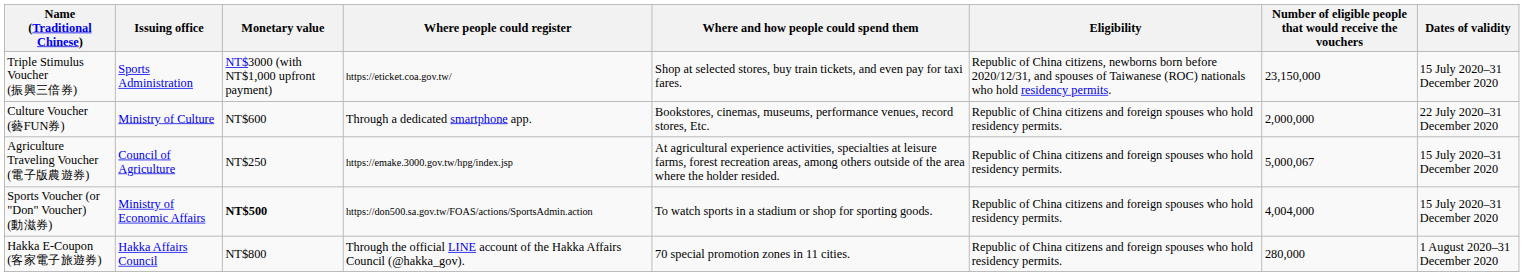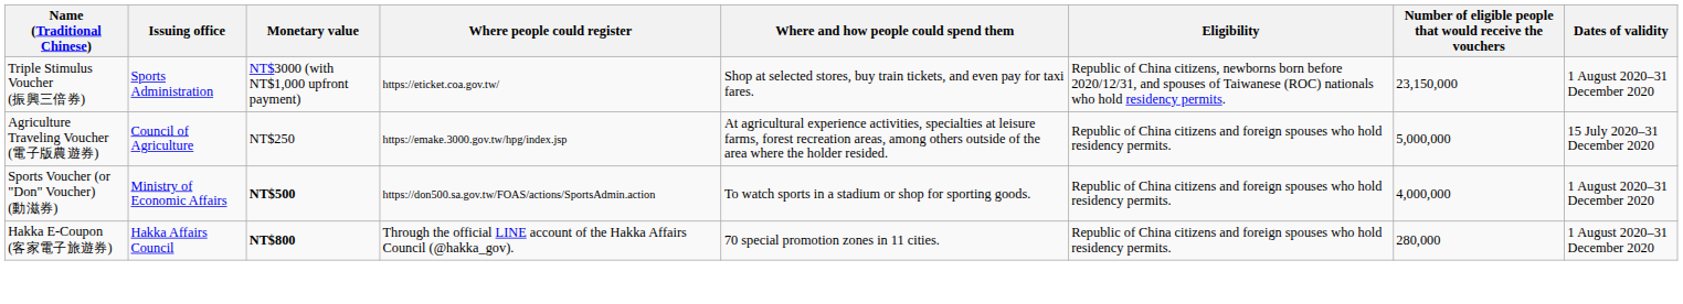Triple Stimulus Voucher (振興三倍券) | Dates of validity: 15 July 2020–31 December 2020 -> 1 August 2020–31 December 2020
- row: Culture Voucher (藝FUN券) | Ministry of Culture | NT$600 | Through a dedicated smartphone app. | Bookstores, cinemas, museums, performance venues, record stores, Etc. | Republic of China citizens and foreign spouses who hold residency permits. | 2,000,000 | 22 July 2020–31 December 2020
Agriculture Traveling Voucher (電子版農遊券) | Number of eligible people that would receive the vouchers: 5,000,067 -> 5,000,000
Sports Voucher (or "Don" Voucher) (動滋券) | Number of eligible people that would receive the vouchers: 4,004,000 -> 4,000,000
Sports Voucher (or "Don" Voucher) (動滋券) | Dates of validity: 15 July 2020–31 December 2020 -> 1 August 2020–31 December 2020
Hakka E-Coupon (客家電子旅遊券) | Monetary value: normal -> bold
